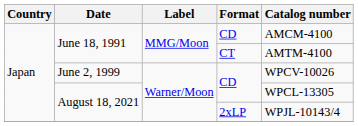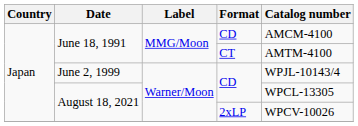June 2, 1999 | Catalog number: WPCV-10026 -> WPJL-10143/4
August 18, 2021 / 2xLP | Catalog number: WPJL-10143/4 -> WPCV-10026
